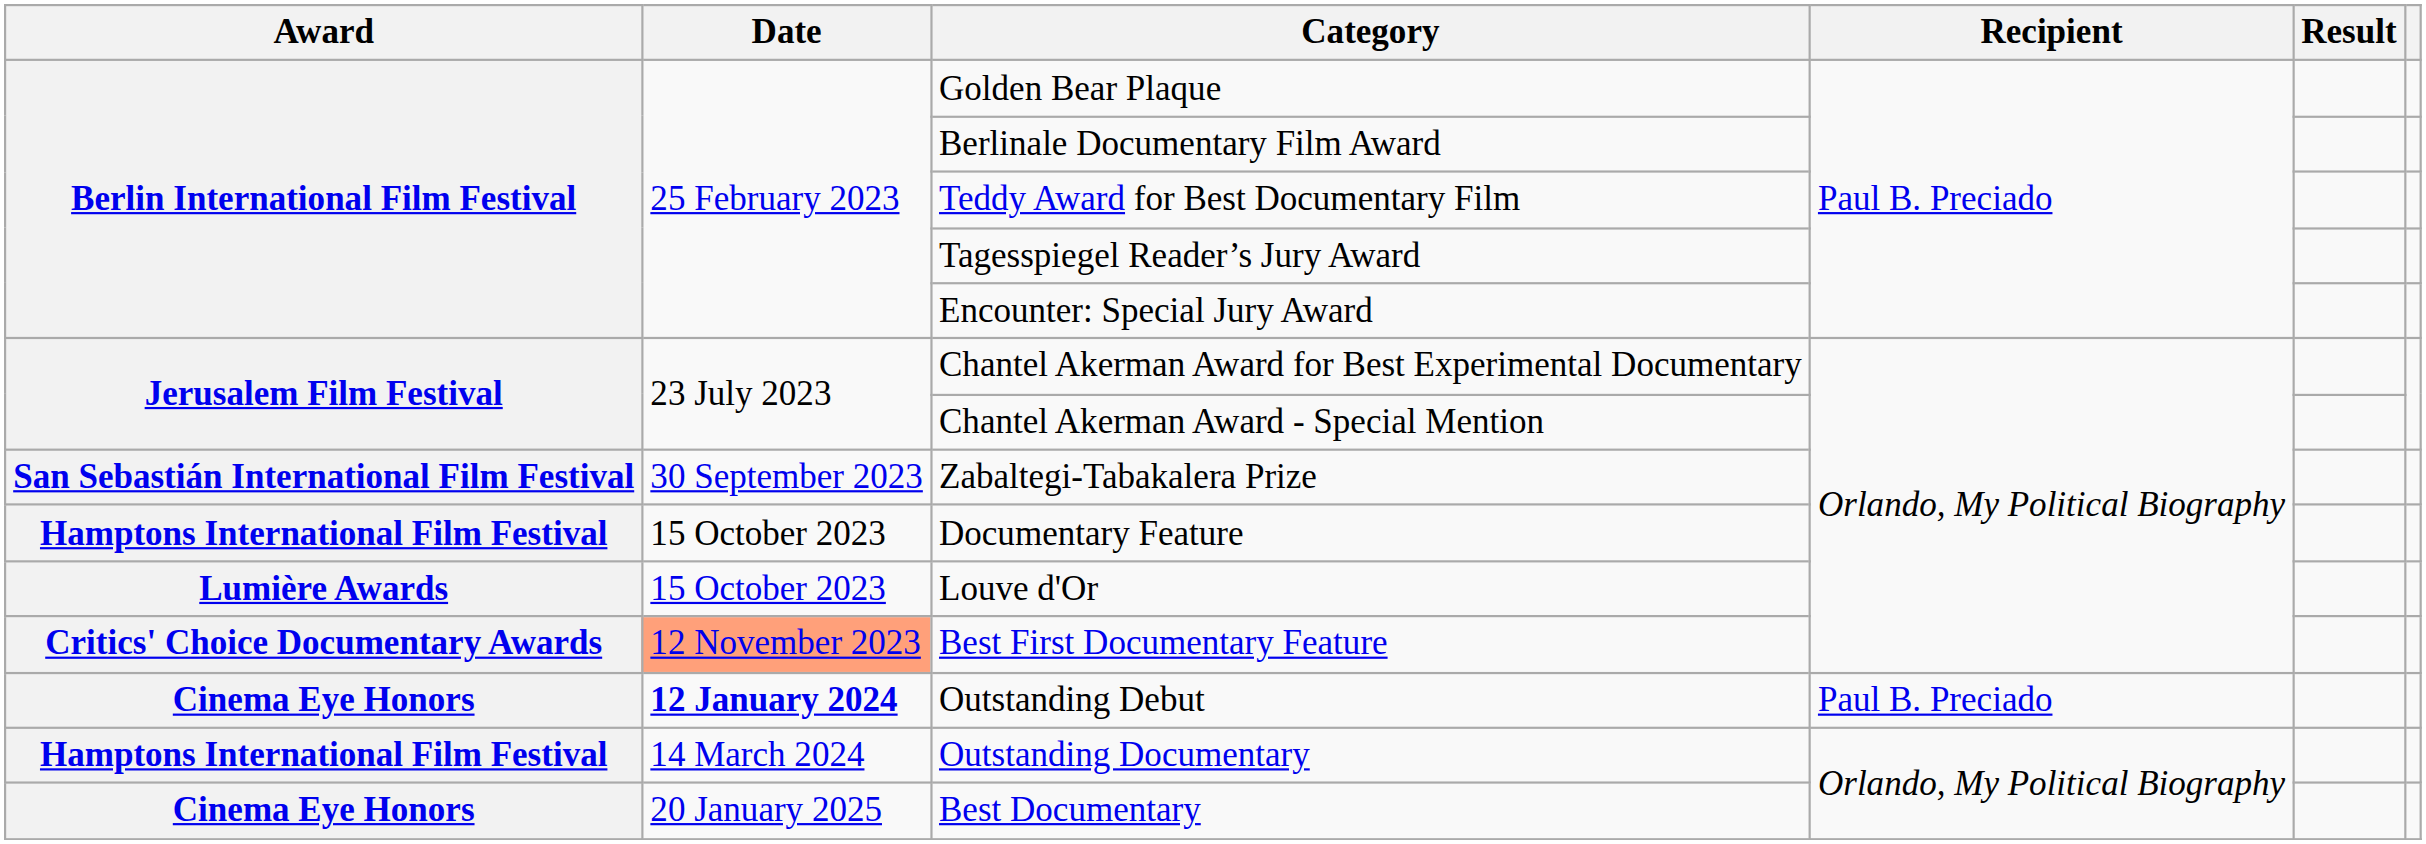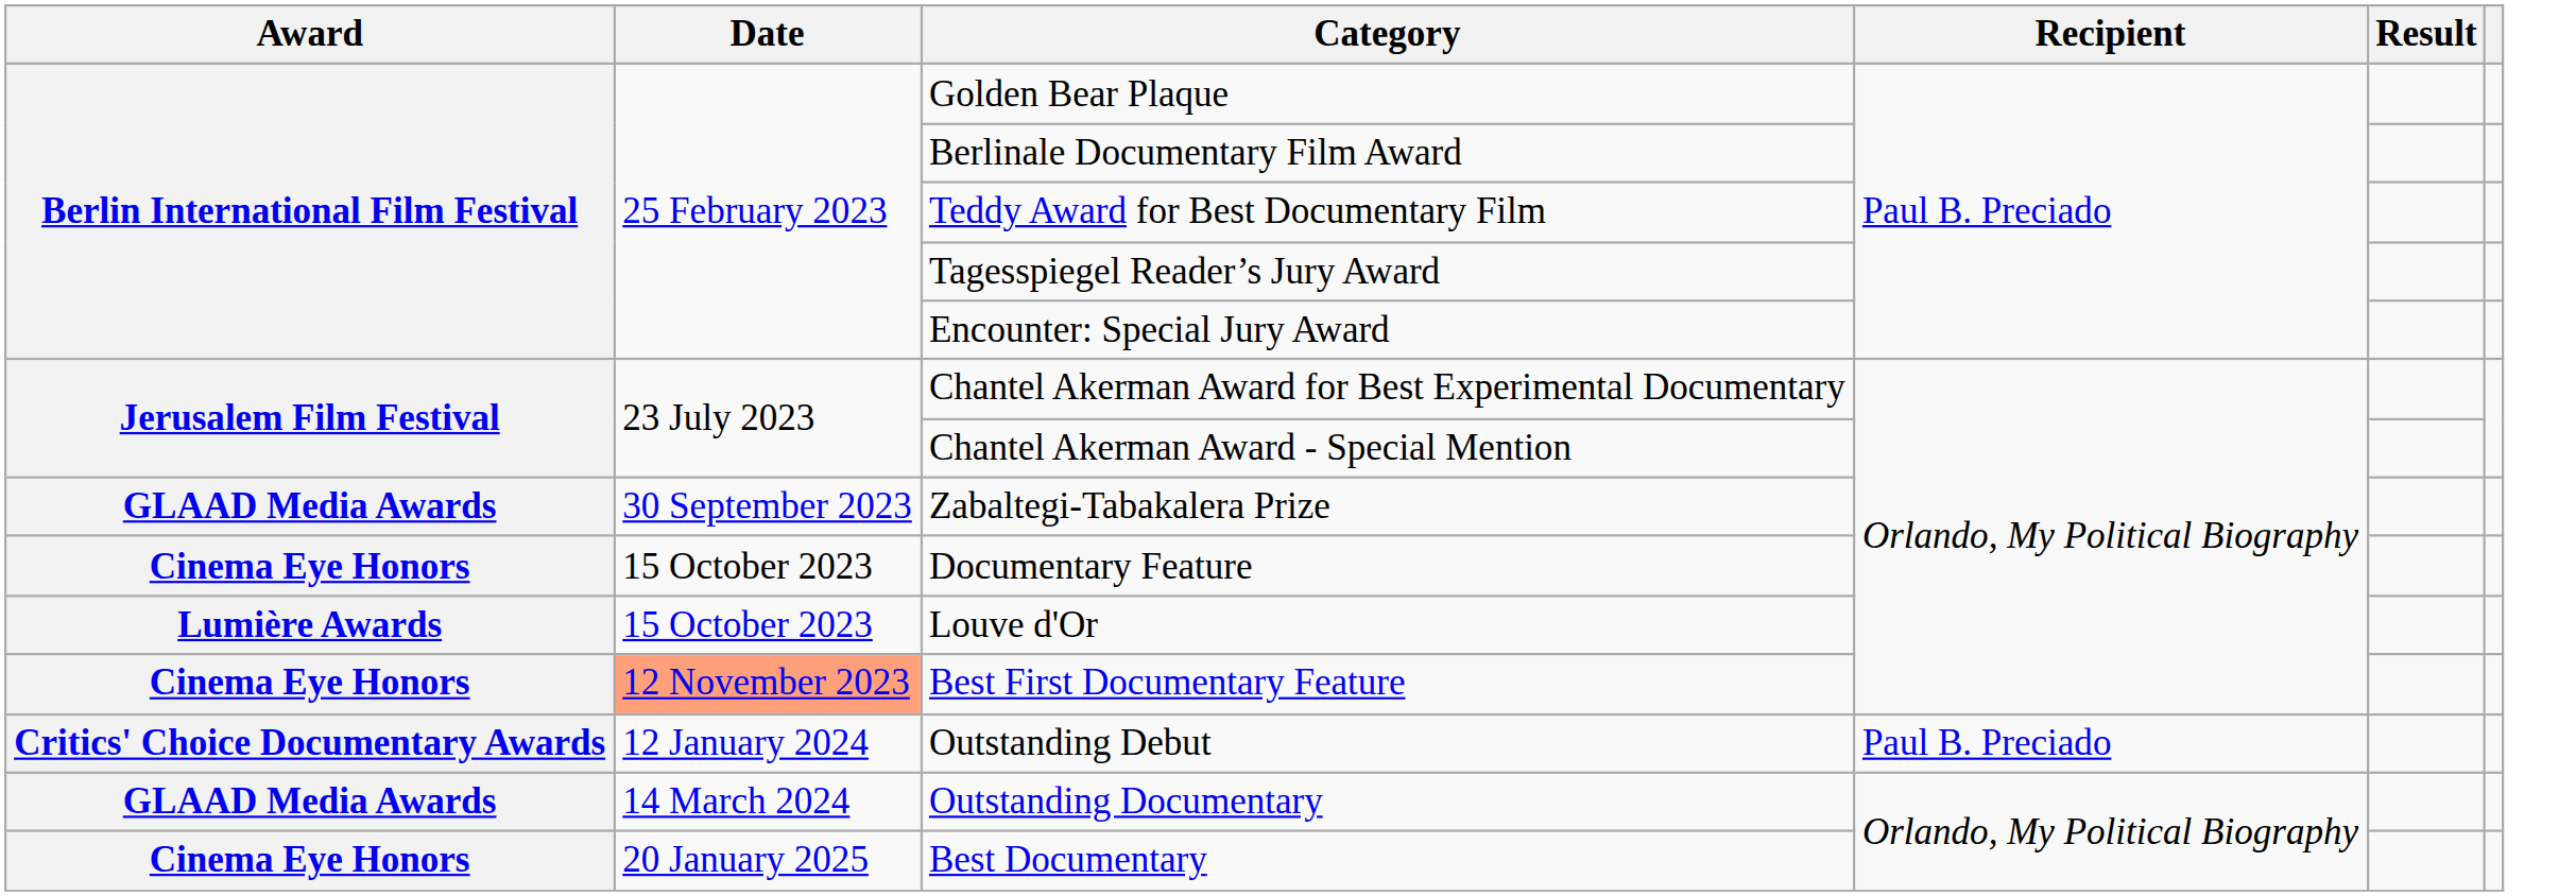Zabaltegi-Tabakalera Prize | Award: San Sebastián International Film Festival -> GLAAD Media Awards
Documentary Feature | Award: Hamptons International Film Festival -> Cinema Eye Honors
Best First Documentary Feature | Award: Critics' Choice Documentary Awards -> Cinema Eye Honors
Outstanding Debut | Award: Cinema Eye Honors -> Critics' Choice Documentary Awards
Outstanding Debut | Date: bold -> normal
Outstanding Documentary | Award: Hamptons International Film Festival -> GLAAD Media Awards
